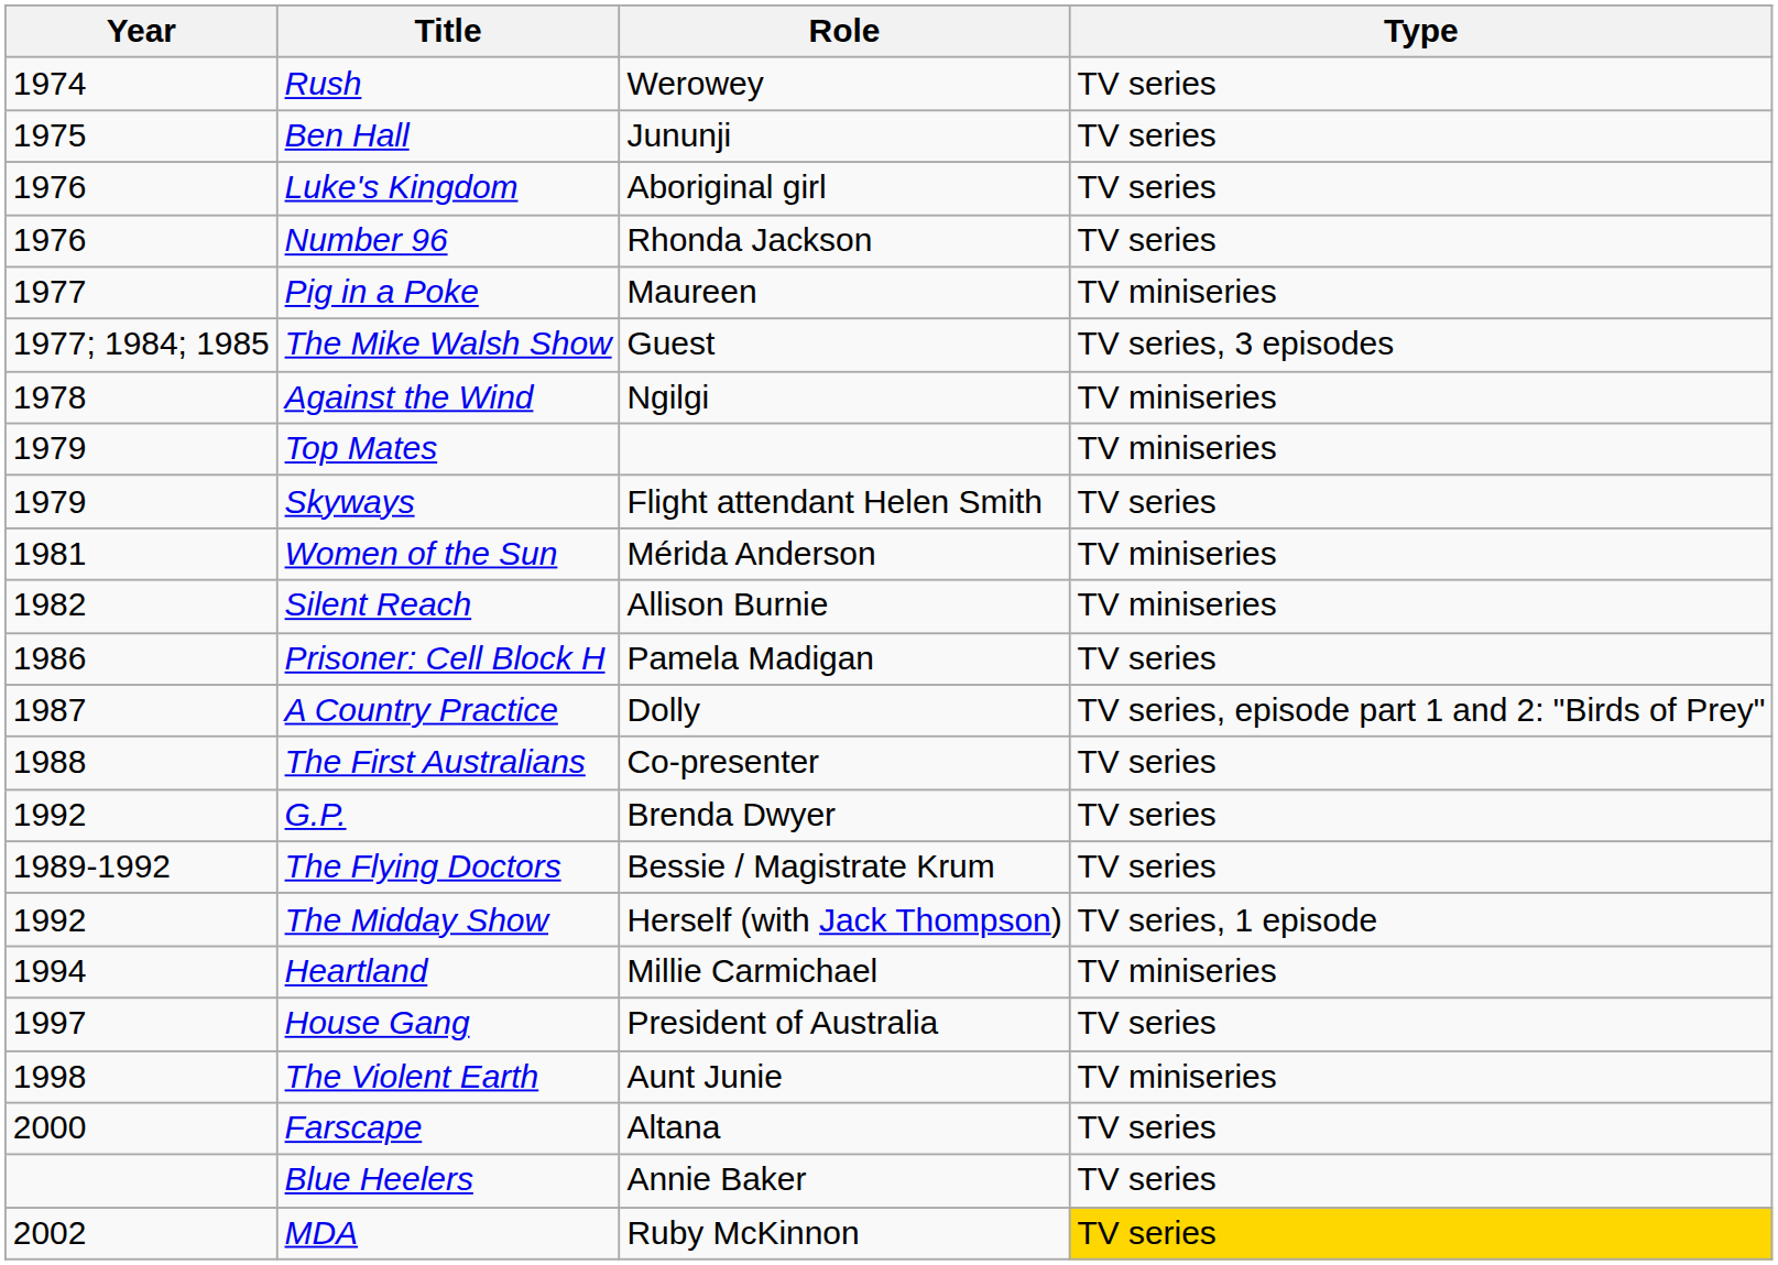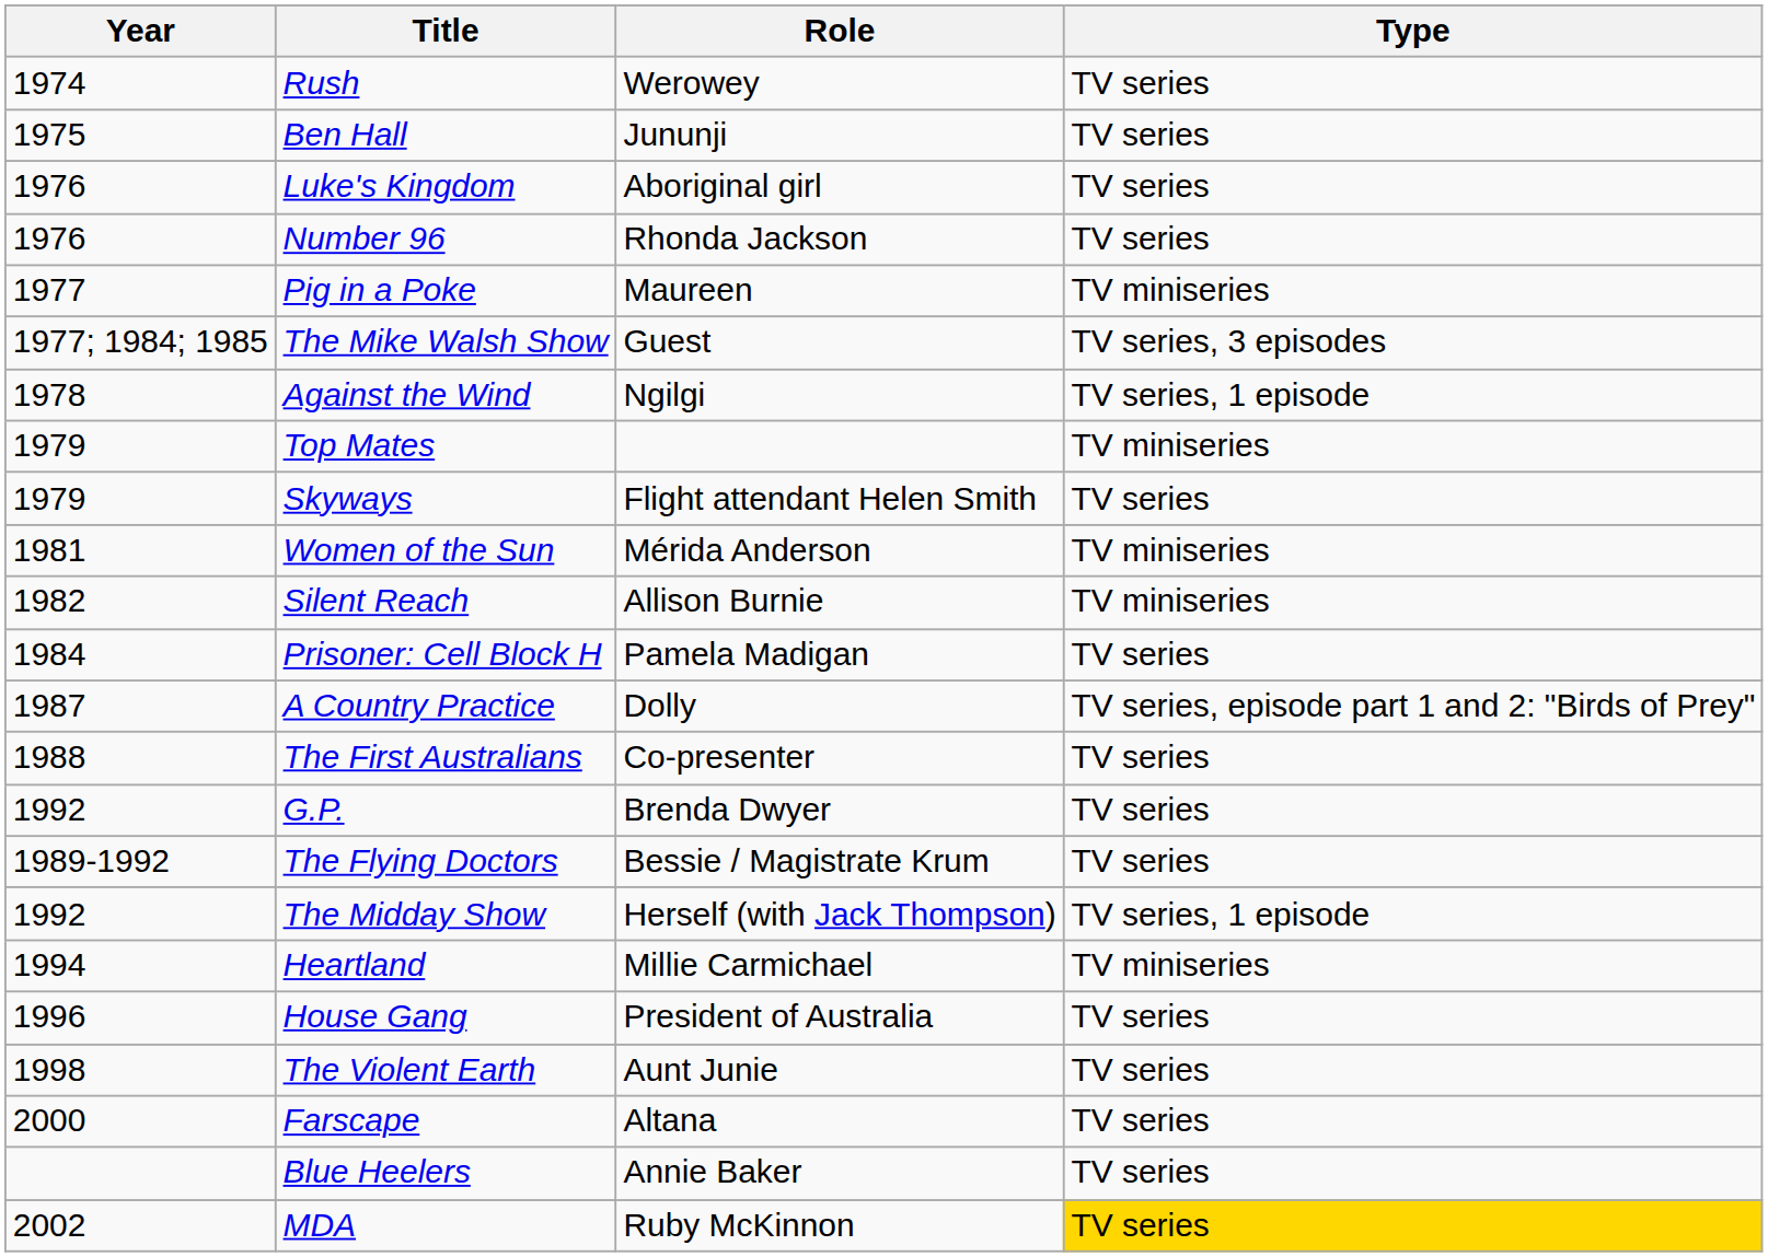Against the Wind | Type: TV miniseries -> TV series, 1 episode
Prisoner: Cell Block H | Year: 1986 -> 1984
House Gang | Year: 1997 -> 1996
The Violent Earth | Type: TV miniseries -> TV series
